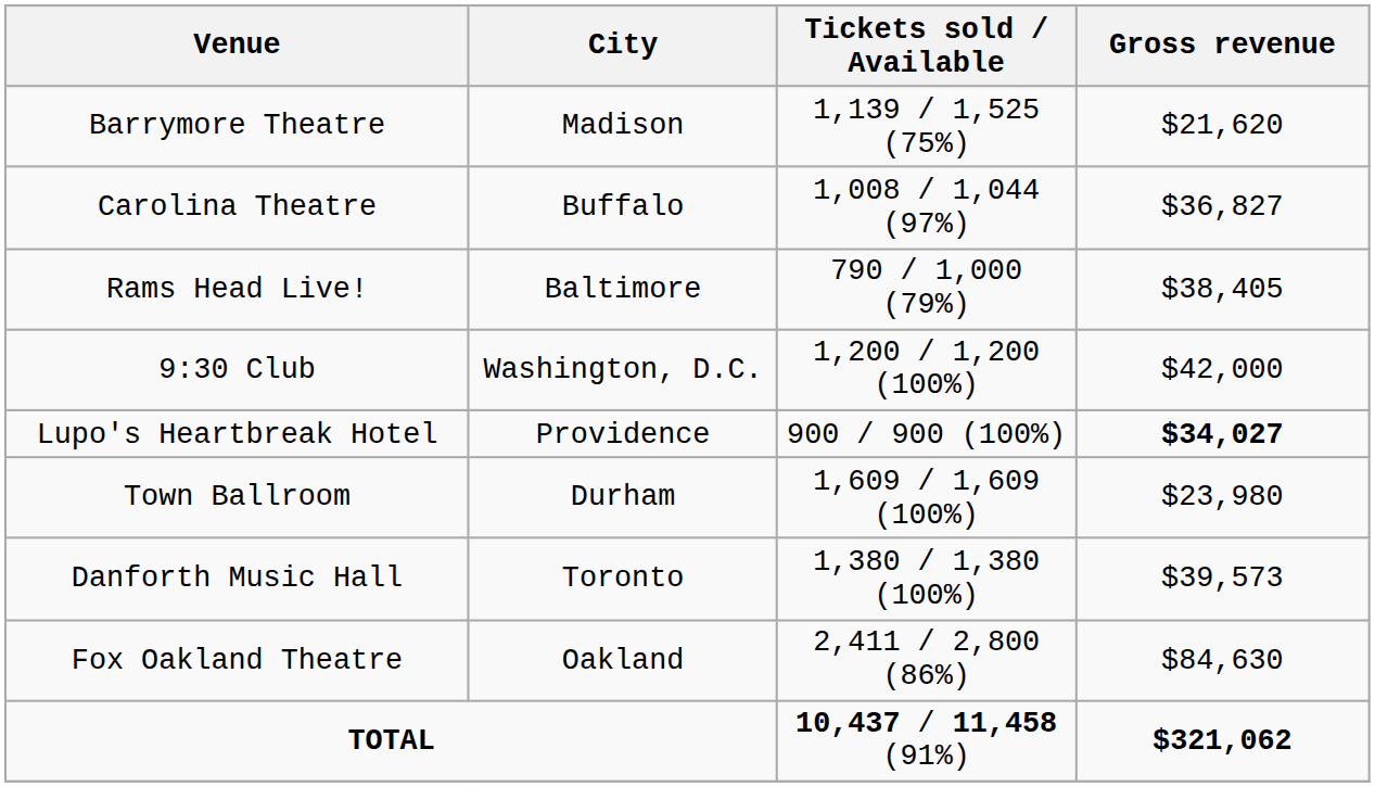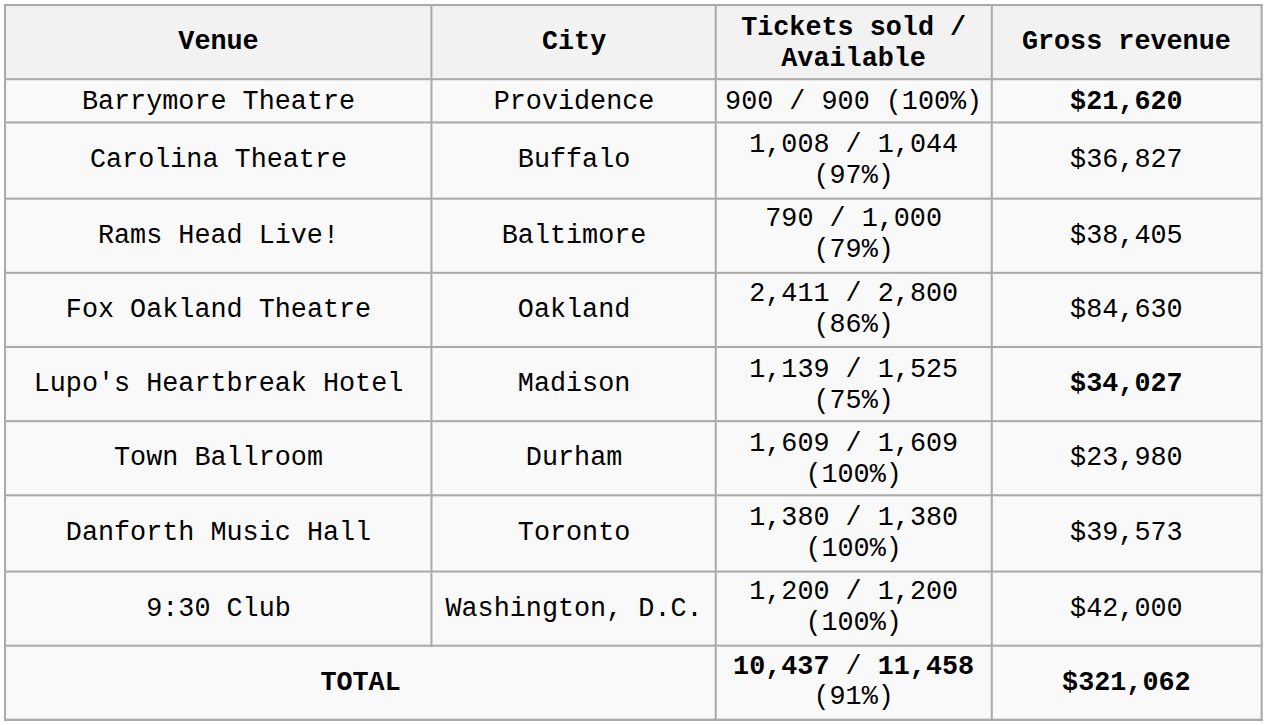Barrymore Theatre | City: Madison -> Providence
Barrymore Theatre | Tickets sold / Available: 1,139 / 1,525 (75%) -> 900 / 900 (100%)
Barrymore Theatre | Gross revenue: normal -> bold
rows swapped: 9:30 Club <-> Fox Oakland Theatre
Lupo's Heartbreak Hotel | City: Providence -> Madison
Lupo's Heartbreak Hotel | Tickets sold / Available: 900 / 900 (100%) -> 1,139 / 1,525 (75%)
